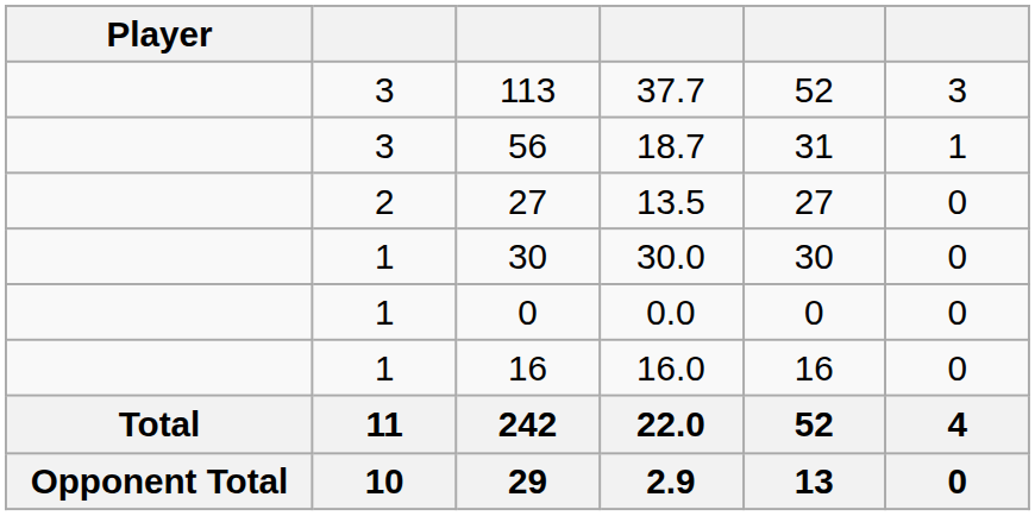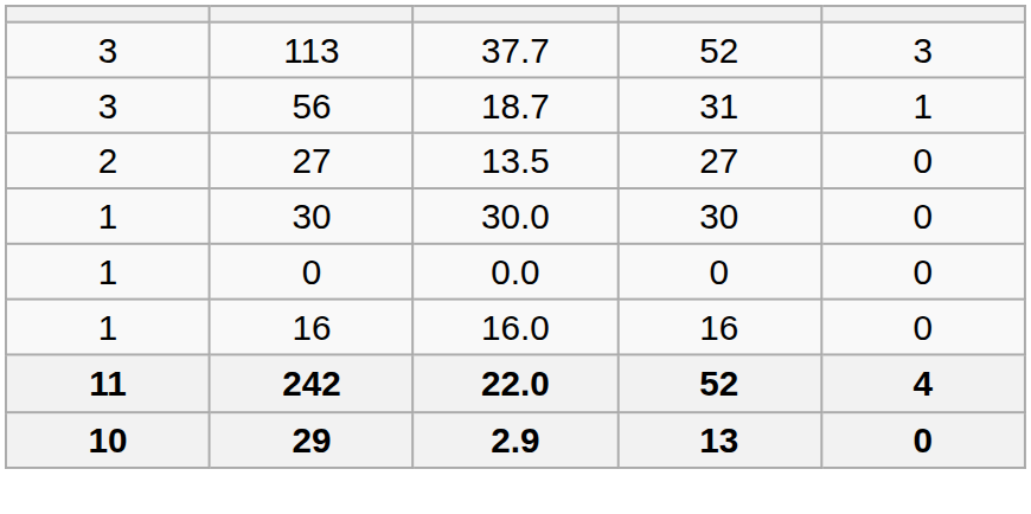- column: Player | Total | Opponent Total
